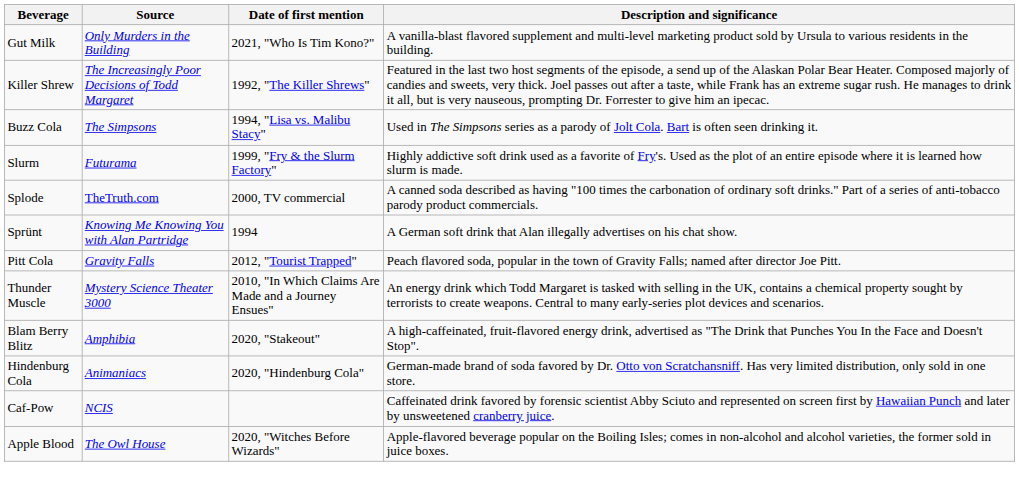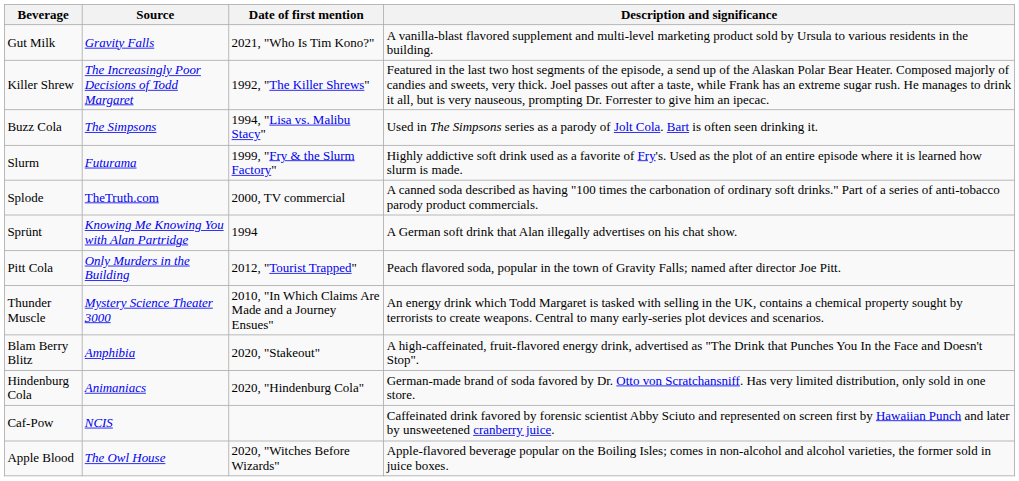Gut Milk | Source: Only Murders in the Building -> Gravity Falls
Pitt Cola | Source: Gravity Falls -> Only Murders in the Building
